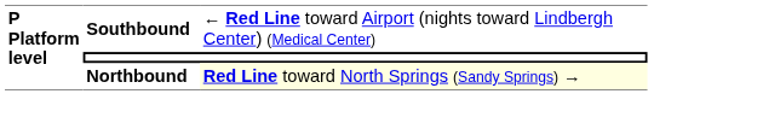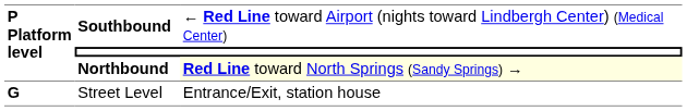+ row: G | Street Level | Entrance/Exit, station house
